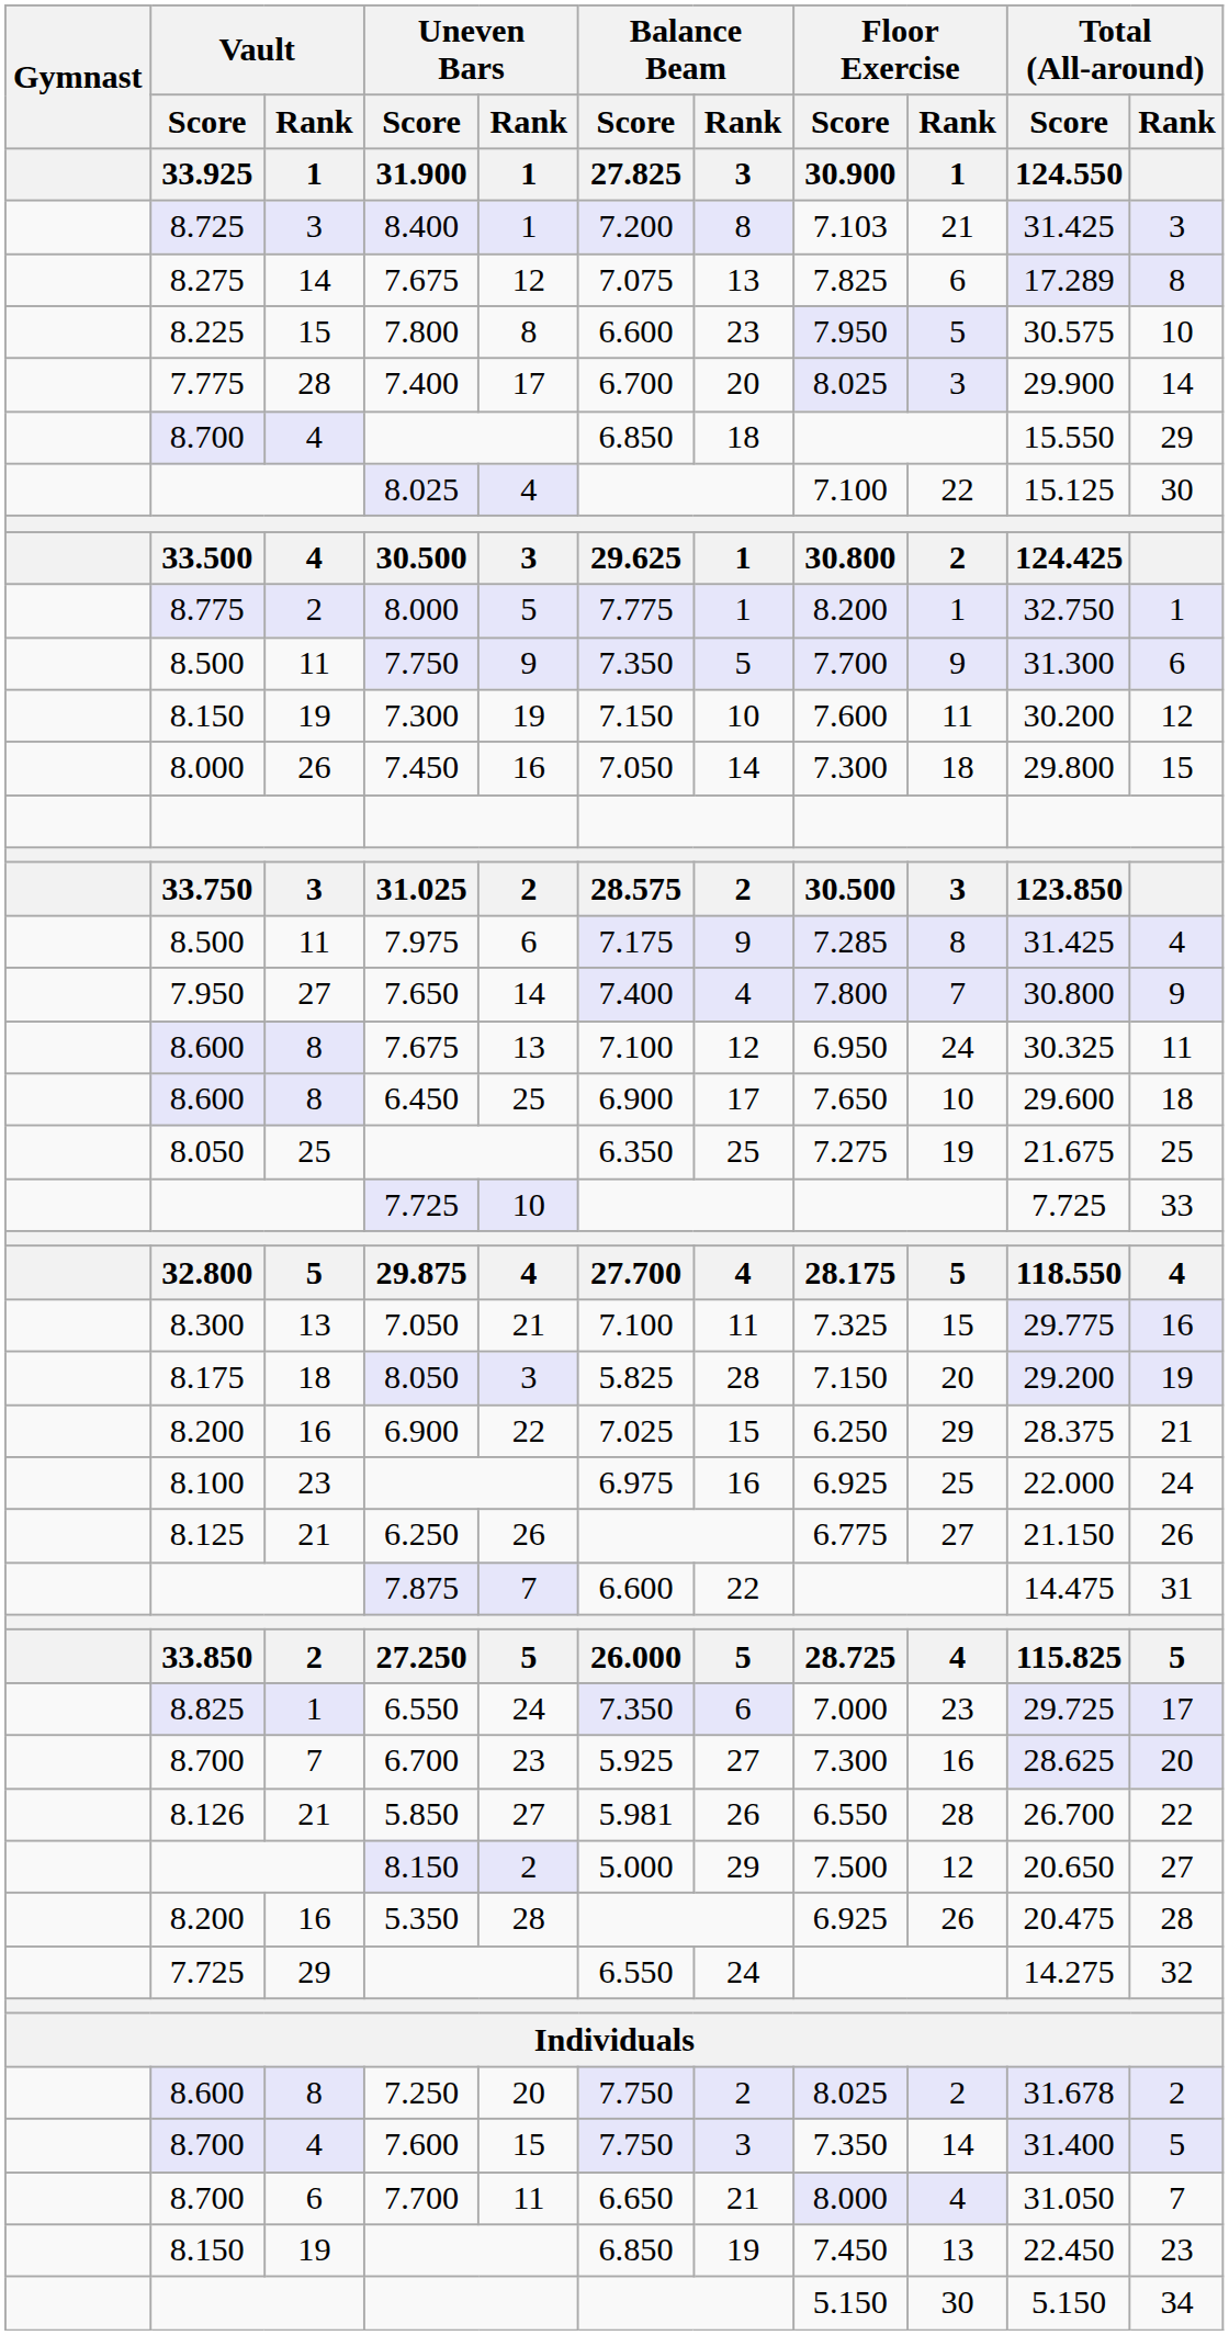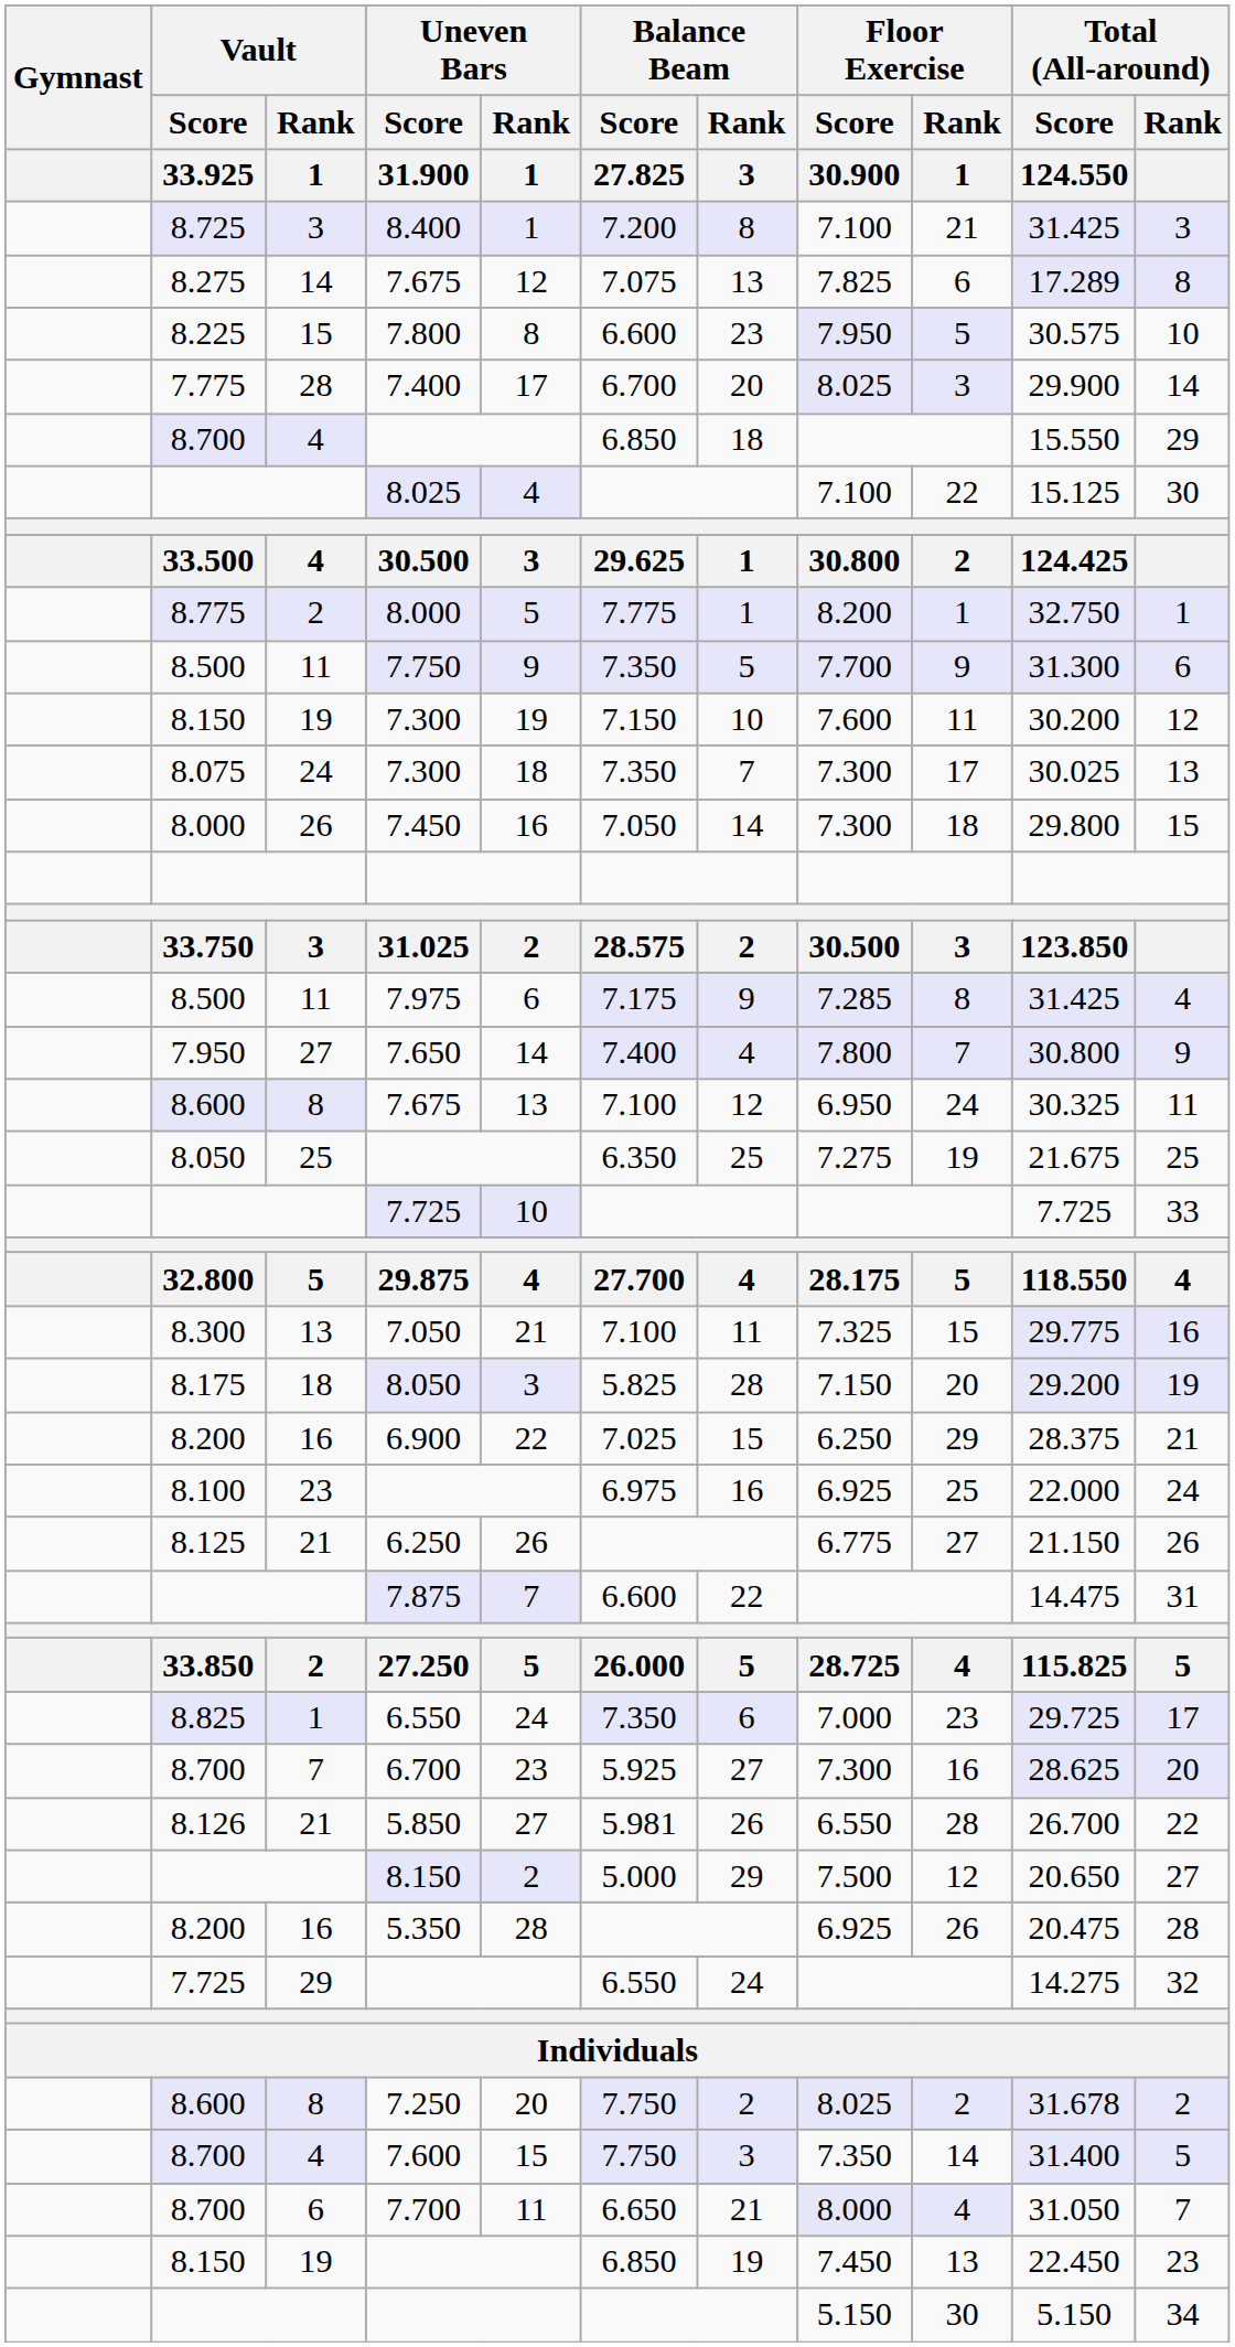8.400 | Floor Exercise / Score / 30.900: 7.103 -> 7.100
+ row: 8.075 | 24 | 7.300 | 18 | 7.350 | 7 | 7.300 | 17 | 30.025 | 13
- row: 8.600 | 8 | 6.450 | 25 | 6.900 | 17 | 7.650 | 10 | 29.600 | 18
